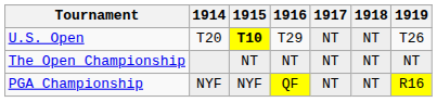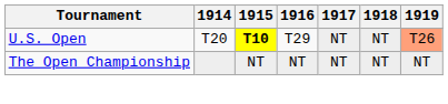U.S. Open | 1919: no background -> lightsalmon background
- row: PGA Championship | NYF | NYF | QF | NT | NT | R16
